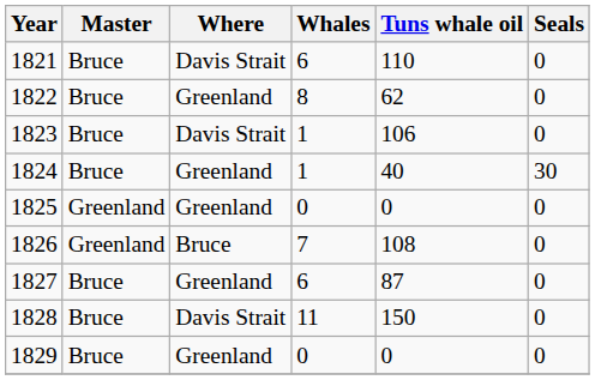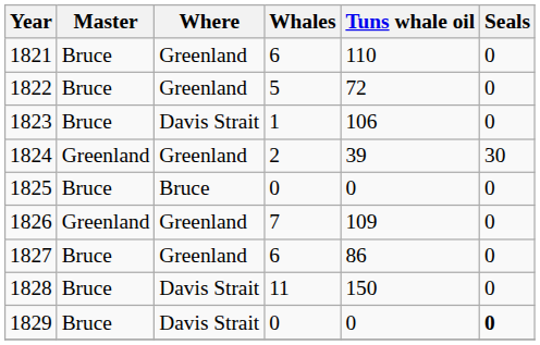1821 | Where: Davis Strait -> Greenland
1822 | Whales: 8 -> 5
1822 | Tuns whale oil: 62 -> 72
1824 | Master: Bruce -> Greenland
1824 | Whales: 1 -> 2
1824 | Tuns whale oil: 40 -> 39
1825 | Master: Greenland -> Bruce
1825 | Where: Greenland -> Bruce
1826 | Where: Bruce -> Greenland
1826 | Tuns whale oil: 108 -> 109
1827 | Tuns whale oil: 87 -> 86
1829 | Where: Greenland -> Davis Strait
1829 | Seals: normal -> bold
